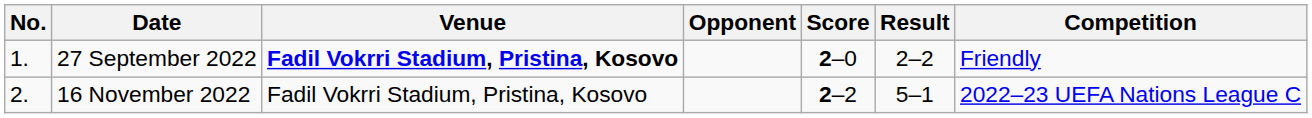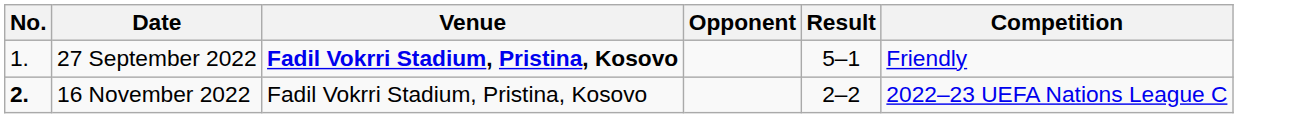- column: Score | 2–0 | 2–2
27 September 2022 | Result: 2–2 -> 5–1
16 November 2022 | No.: normal -> bold
16 November 2022 | Result: 5–1 -> 2–2
